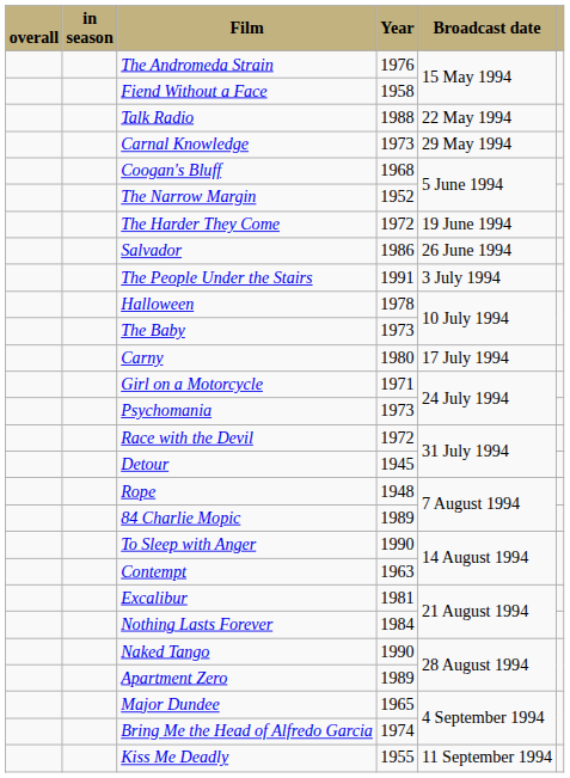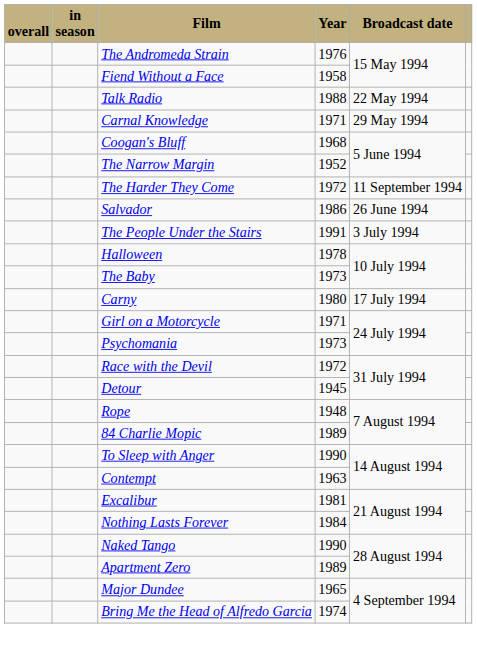Carnal Knowledge | Year: 1973 -> 1971
The Harder They Come | Broadcast date: 19 June 1994 -> 11 September 1994
- row: Kiss Me Deadly | 1955 | 11 September 1994
